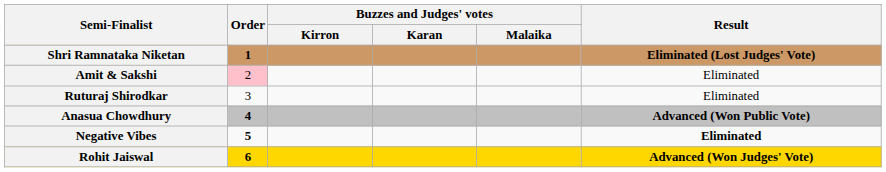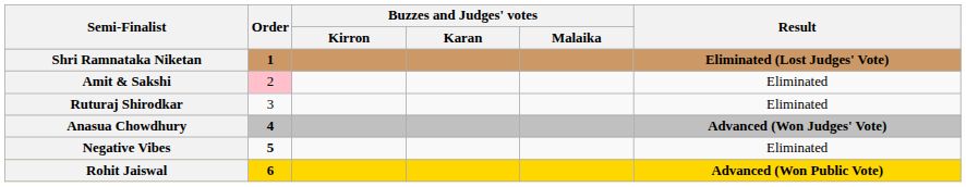Anasua Chowdhury | Result: Advanced (Won Public Vote) -> Advanced (Won Judges' Vote)
Negative Vibes | Result: bold -> normal
Rohit Jaiswal | Result: Advanced (Won Judges' Vote) -> Advanced (Won Public Vote)
